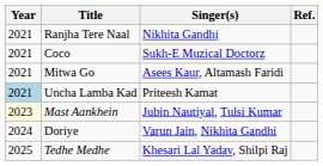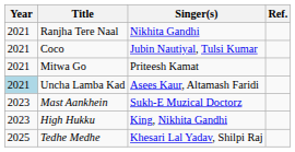Coco | Singer(s): Sukh-E Muzical Doctorz -> Jubin Nautiyal, Tulsi Kumar
Mitwa Go | Singer(s): Asees Kaur, Altamash Faridi -> Priteesh Kamat
Uncha Lamba Kad | Singer(s): Priteesh Kamat -> Asees Kaur, Altamash Faridi
Mast Aankhein | Year: lightyellow background -> no background
Mast Aankhein | Singer(s): Jubin Nautiyal, Tulsi Kumar -> Sukh-E Muzical Doctorz
+ row: 2023 | High Hukku | King, Nikhita Gandhi
- row: 2024 | Doriye | Varun Jain, Nikhita Gandhi
